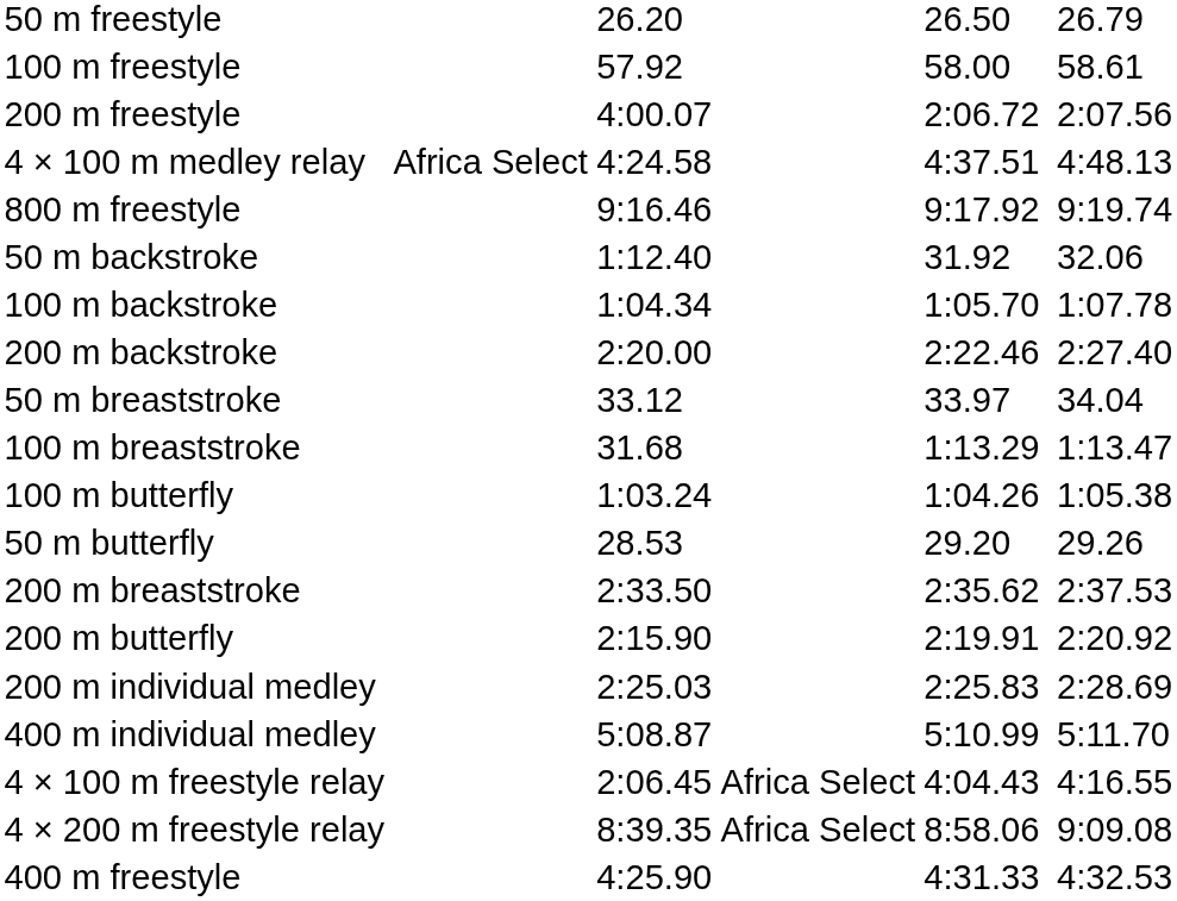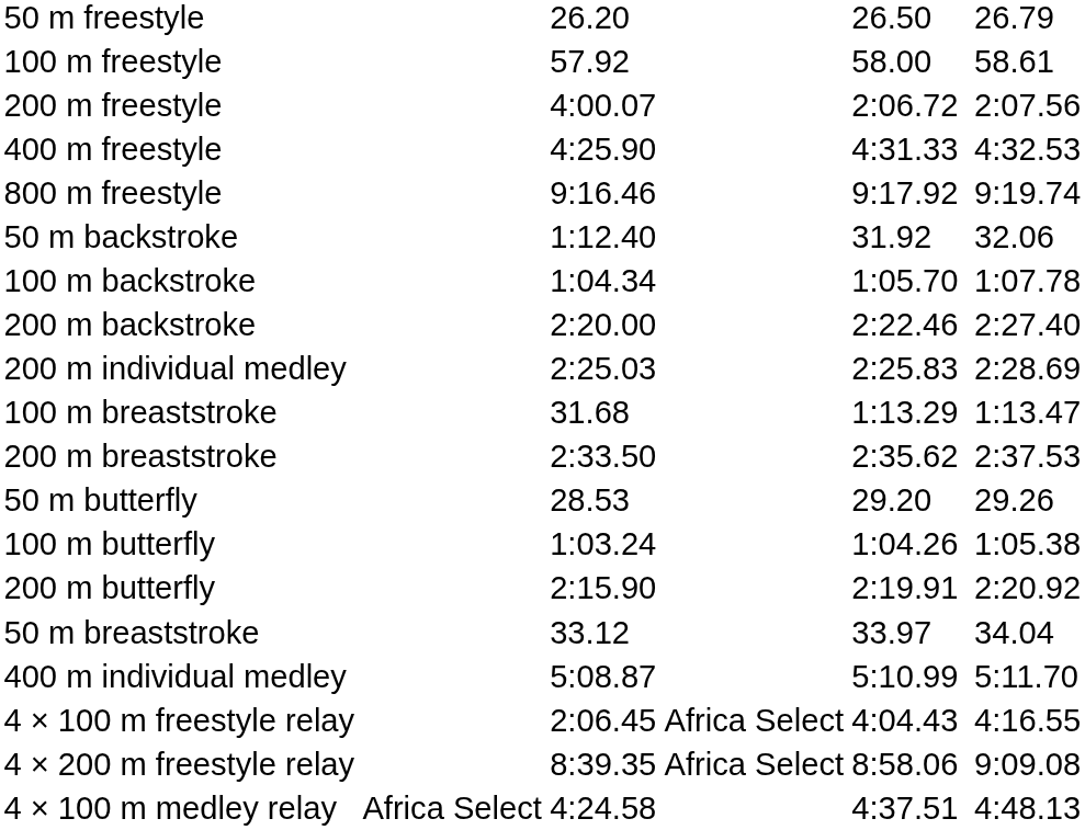rows swapped: 400 m freestyle <-> 4 × 100 m medley relay
rows swapped: 50 m breaststroke <-> 200 m individual medley
rows swapped: 200 m breaststroke <-> 100 m butterfly
